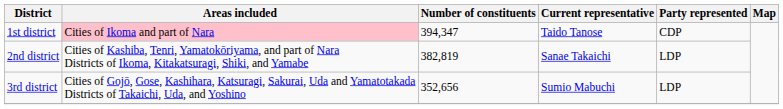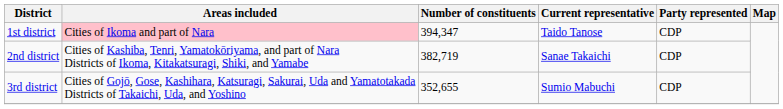2nd district | Number of constituents: 382,819 -> 382,719
2nd district | Party represented: LDP -> CDP
3rd district | Number of constituents: 352,656 -> 352,655
3rd district | Party represented: LDP -> CDP
